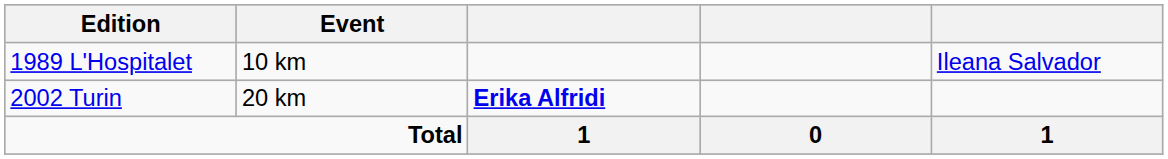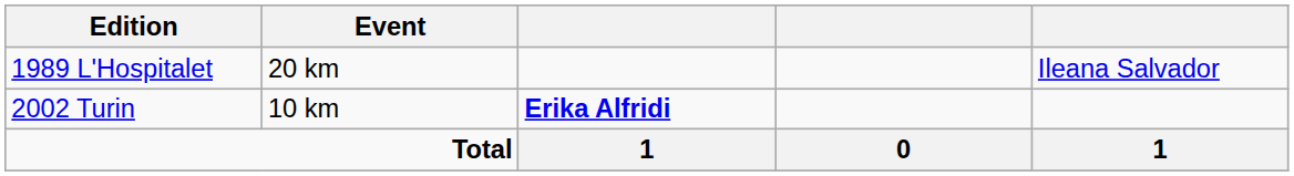1989 L'Hospitalet | Event: 10 km -> 20 km
2002 Turin | Event: 20 km -> 10 km
